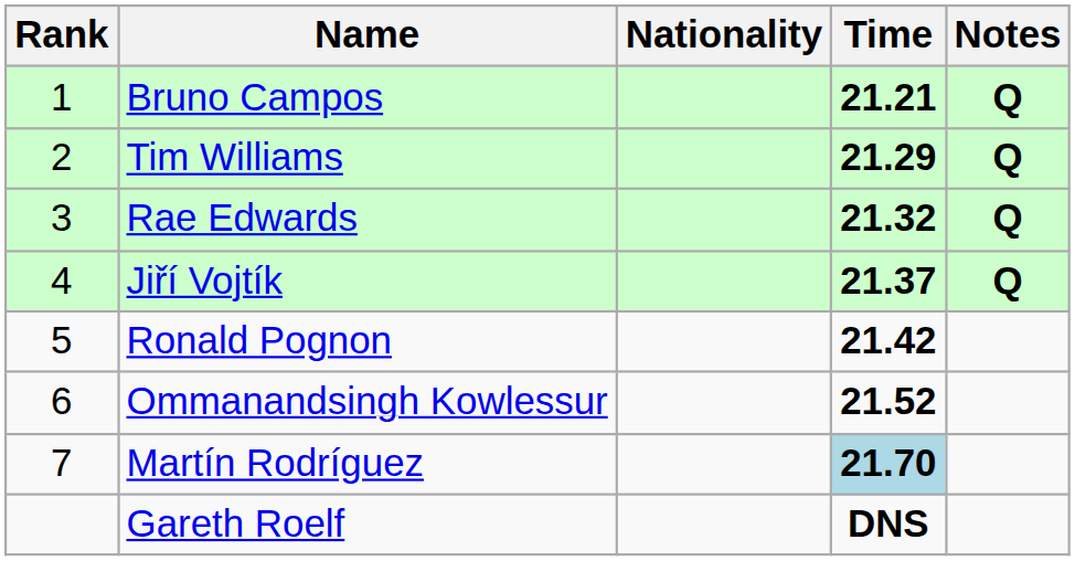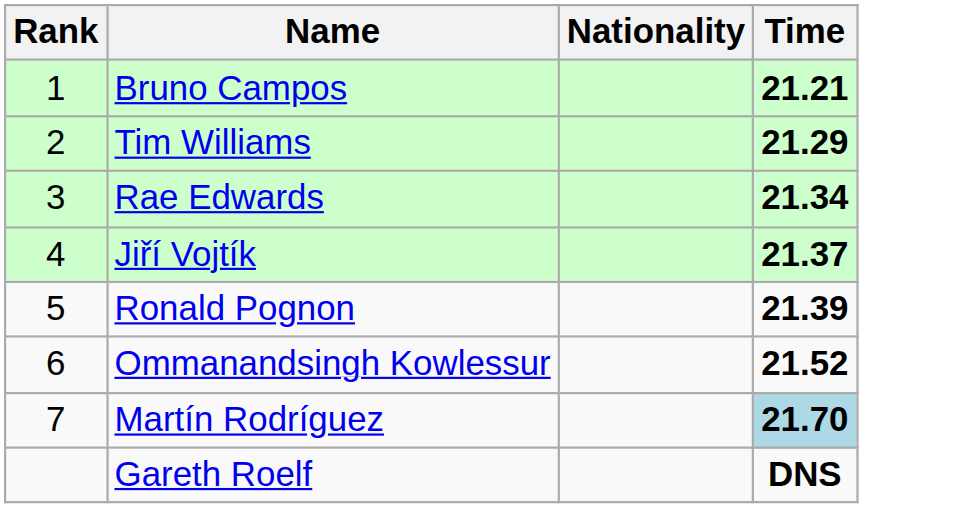- column: Notes | Q | Q | Q | Q
Rae Edwards | Time: 21.32 -> 21.34
Ronald Pognon | Time: 21.42 -> 21.39
